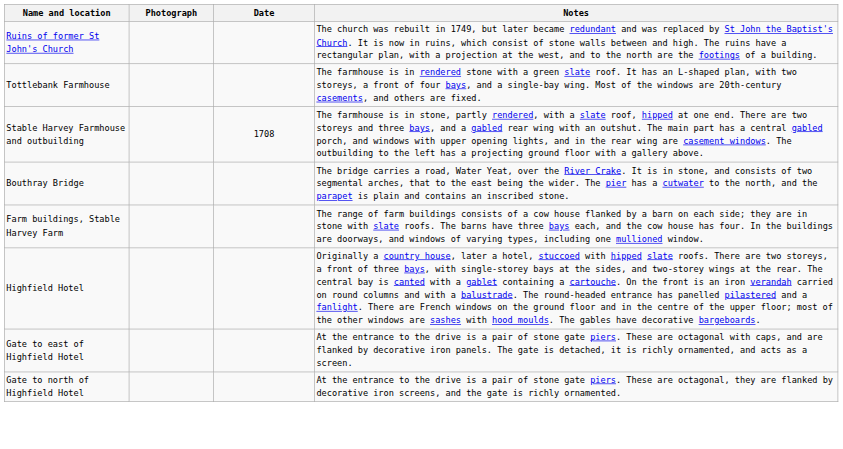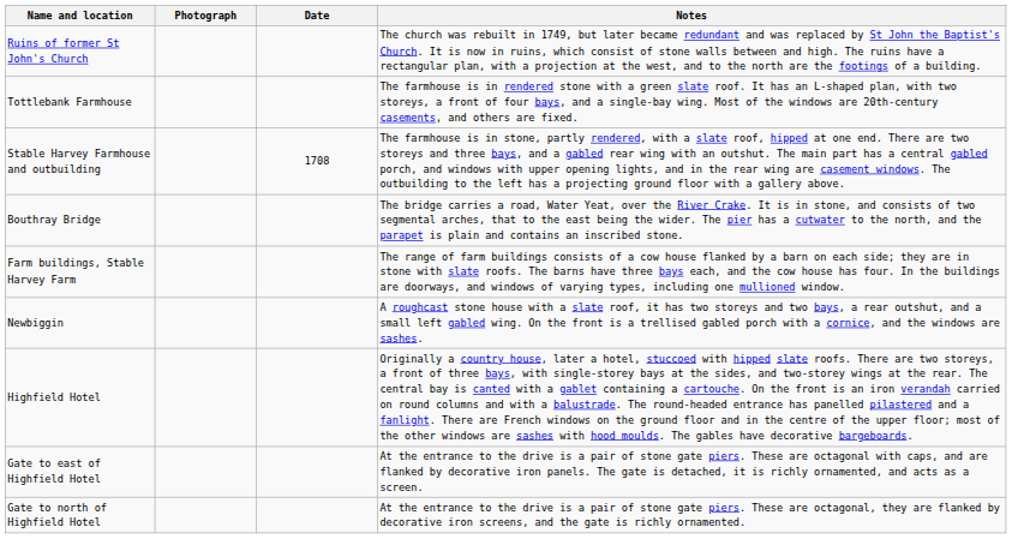+ row: Newbiggin | A roughcast stone house with a slate roof, it has two storeys and two bays, a rear outshut, and a small left gabled wing. On the front is a trellised gabled porch with a cornice, and the windows are sashes.
